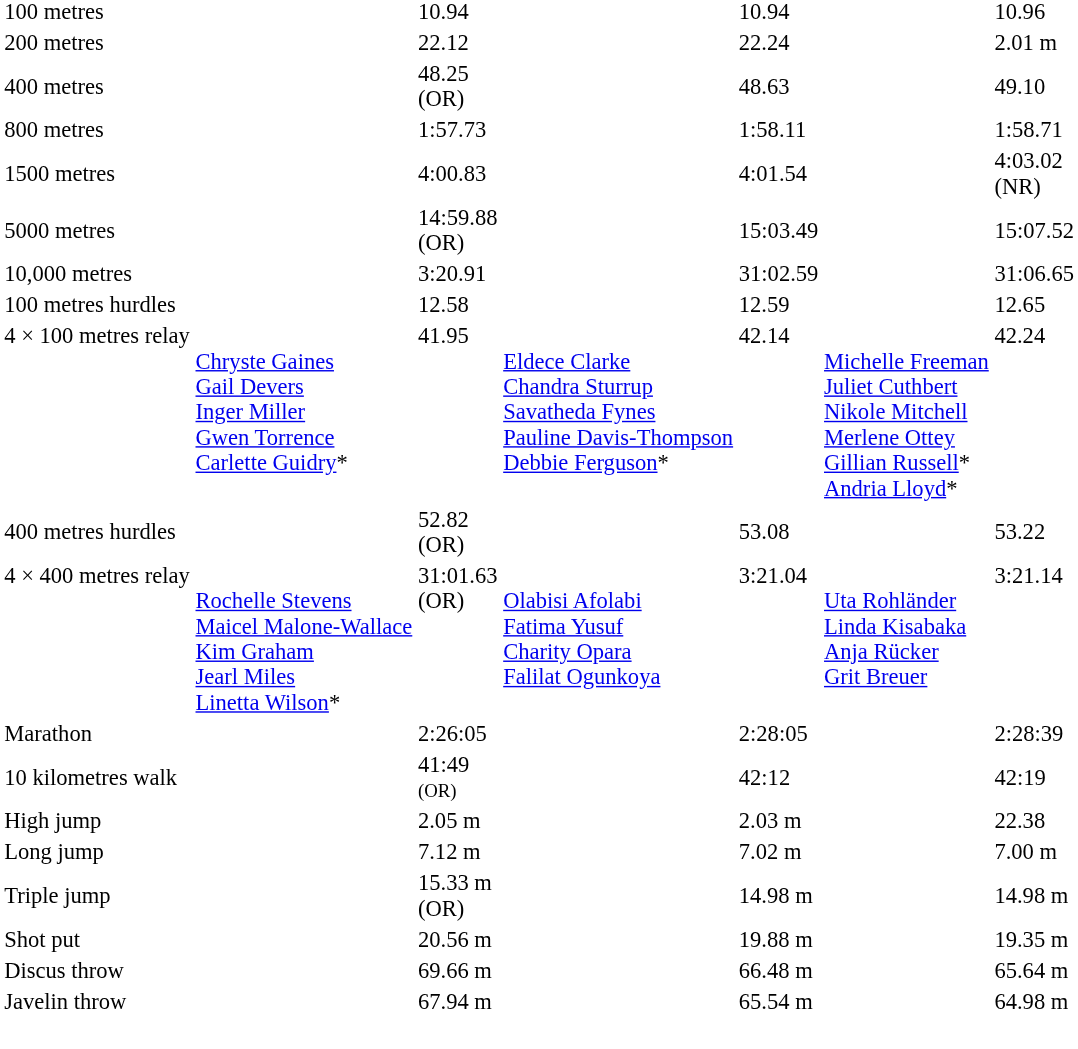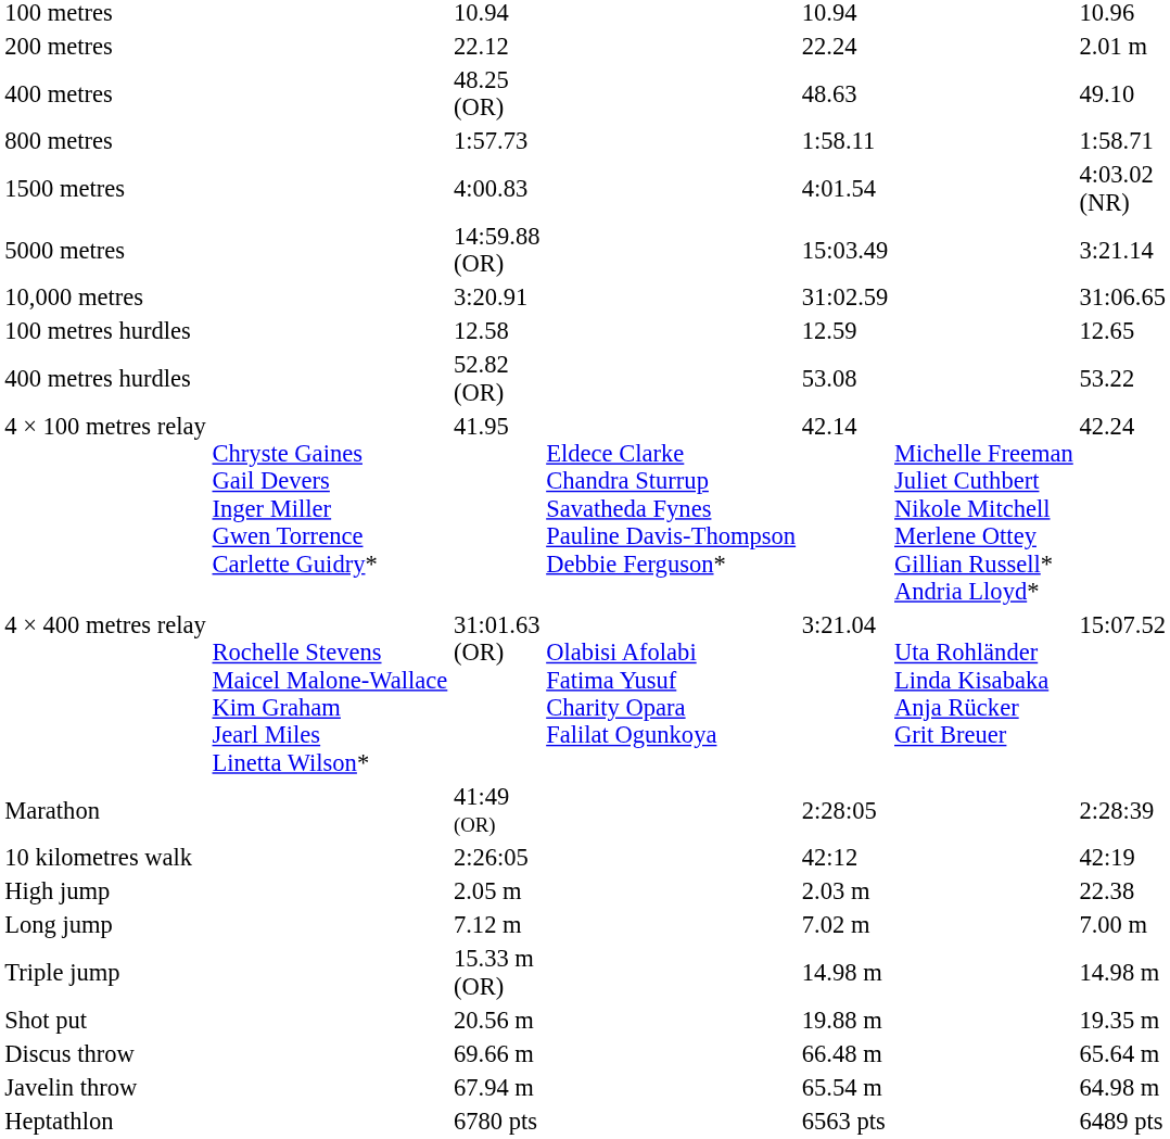5000 metres | column 7: 15:07.52 -> 3:21.14
rows swapped: 400 metres hurdles <-> 4 × 100 metres relay
4 × 400 metres relay | column 7: 3:21.14 -> 15:07.52
Marathon | column 3: 2:26:05 -> 41:49 (OR)
10 kilometres walk | column 3: 41:49 (OR) -> 2:26:05
+ row: Heptathlon | 6780 pts | 6563 pts | 6489 pts
